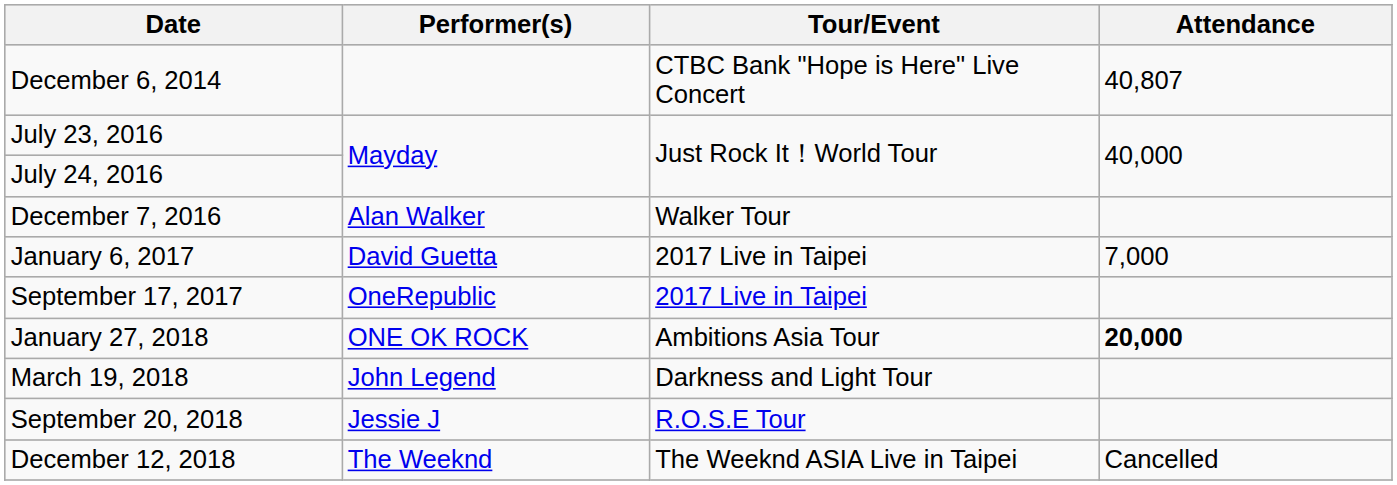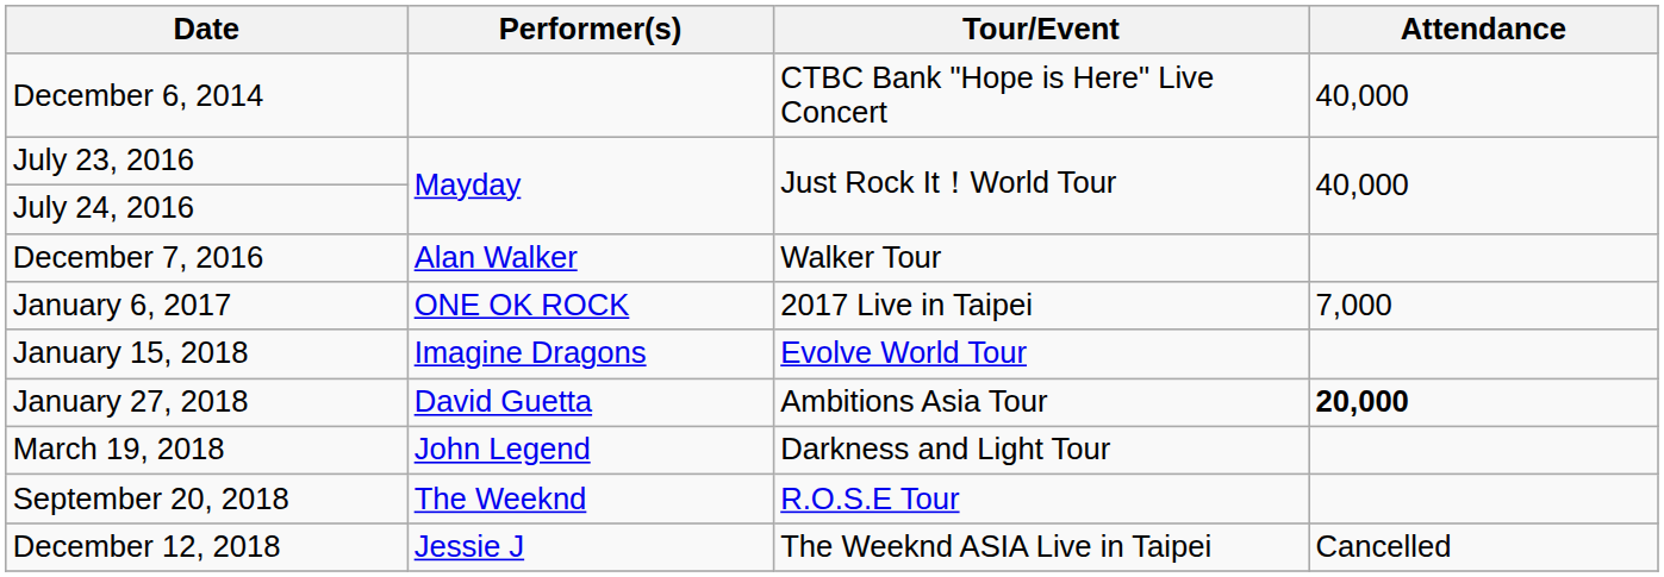December 6, 2014 | Attendance: 40,807 -> 40,000
January 6, 2017 | Performer(s): David Guetta -> ONE OK ROCK
- row: September 17, 2017 | OneRepublic | 2017 Live in Taipei
+ row: January 15, 2018 | Imagine Dragons | Evolve World Tour
January 27, 2018 | Performer(s): ONE OK ROCK -> David Guetta
September 20, 2018 | Performer(s): Jessie J -> The Weeknd
December 12, 2018 | Performer(s): The Weeknd -> Jessie J
